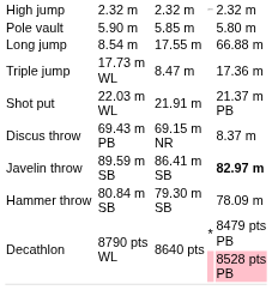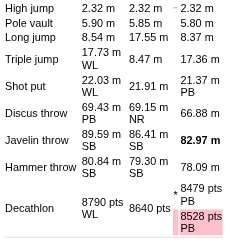Long jump | column 7: 66.88 m -> 8.37 m
Discus throw | column 7: 8.37 m -> 66.88 m
